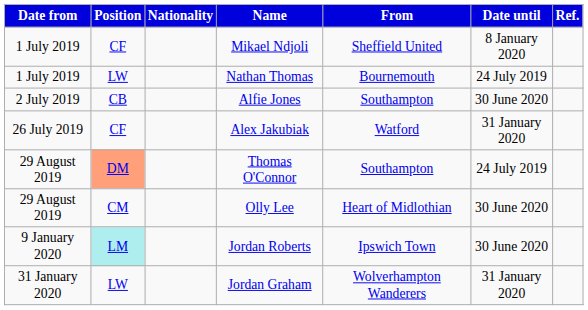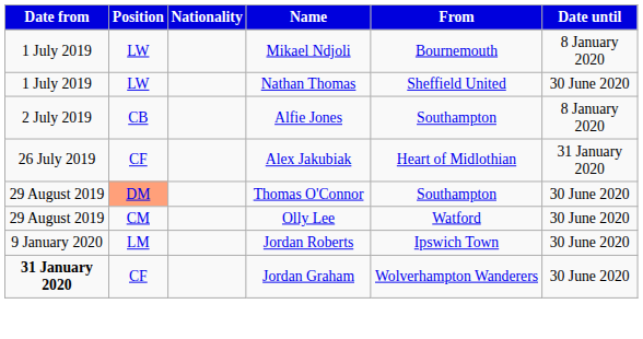- column: Ref.
Mikael Ndjoli | Position: CF -> LW
Mikael Ndjoli | From: Sheffield United -> Bournemouth
Nathan Thomas | From: Bournemouth -> Sheffield United
Nathan Thomas | Date until: 24 July 2019 -> 30 June 2020
Alfie Jones | Date until: 30 June 2020 -> 8 January 2020
Alex Jakubiak | From: Watford -> Heart of Midlothian
Thomas O'Connor | Date until: 24 July 2019 -> 30 June 2020
Olly Lee | From: Heart of Midlothian -> Watford
Jordan Roberts | Position: paleturquoise background -> no background
Jordan Graham | Date from: normal -> bold
Jordan Graham | Position: LW -> CF
Jordan Graham | Date until: 31 January 2020 -> 30 June 2020
